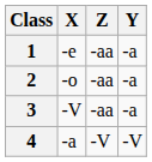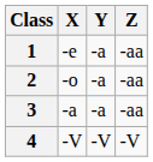columns swapped: Y <-> Z
3 | X: -V -> -a
4 | X: -a -> -V
